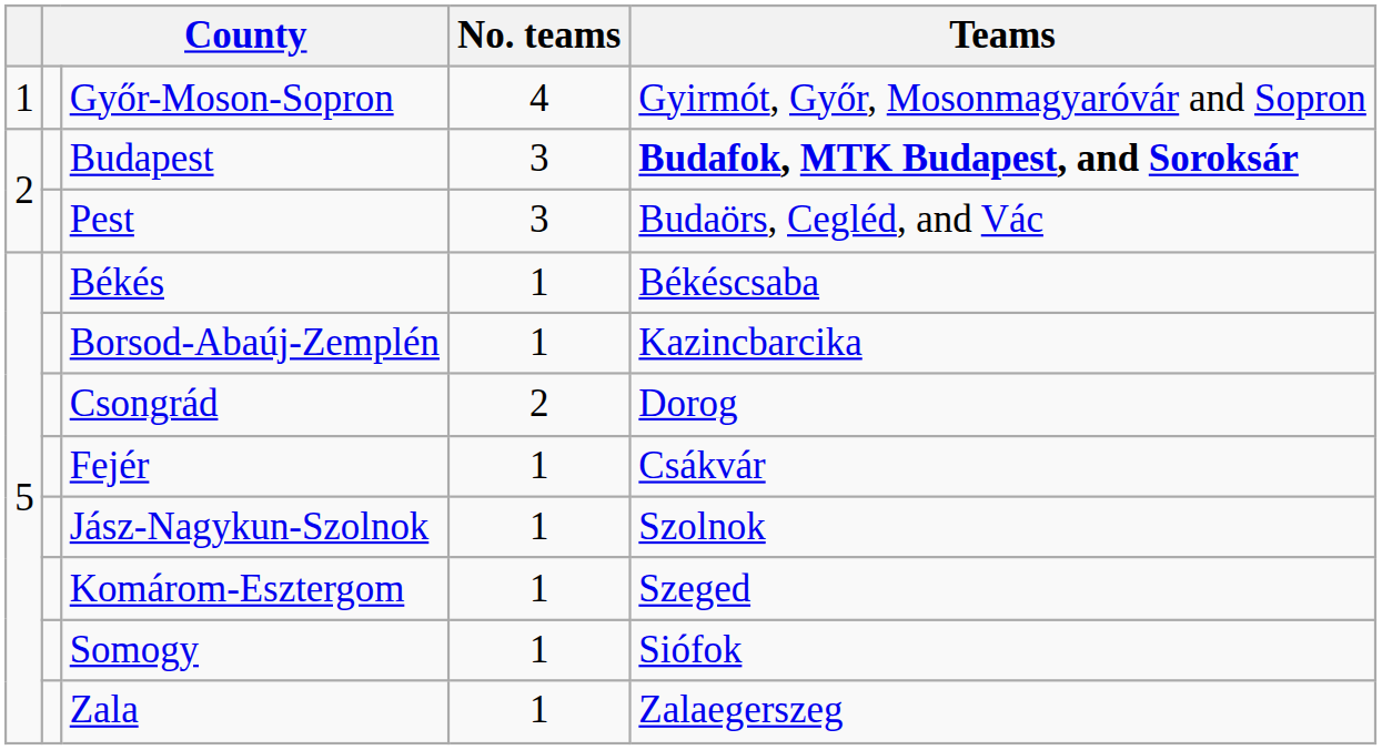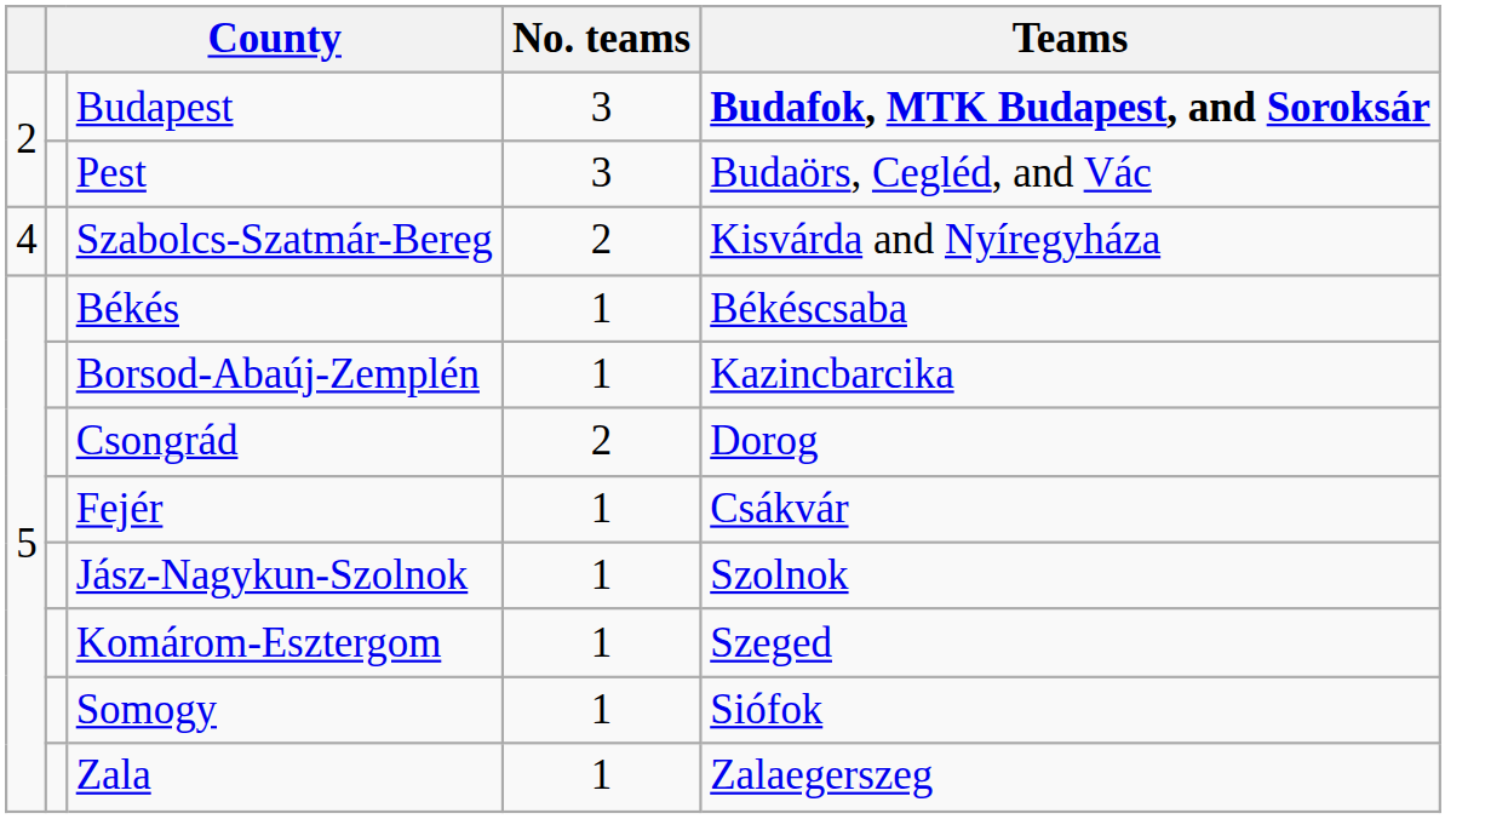- row: 1 | Győr-Moson-Sopron | 4 | Gyirmót, Győr, Mosonmagyaróvár and Sopron
+ row: 4 | Szabolcs-Szatmár-Bereg | 2 | Kisvárda and Nyíregyháza
